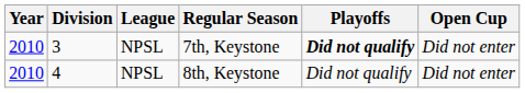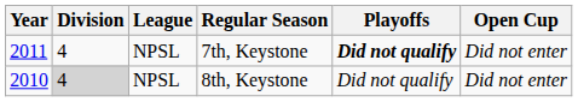7th, Keystone | Year: 2010 -> 2011
7th, Keystone | Division: 3 -> 4
8th, Keystone | Division: no background -> lightgrey background
